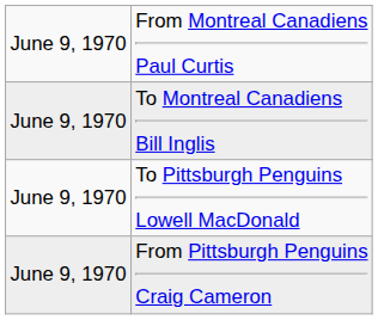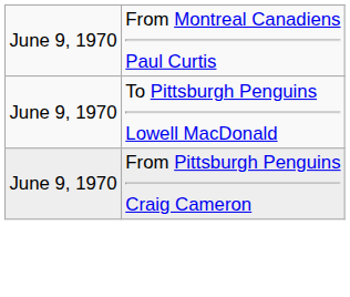- row: June 9, 1970 | To Montreal Canadiens Bill Inglis
